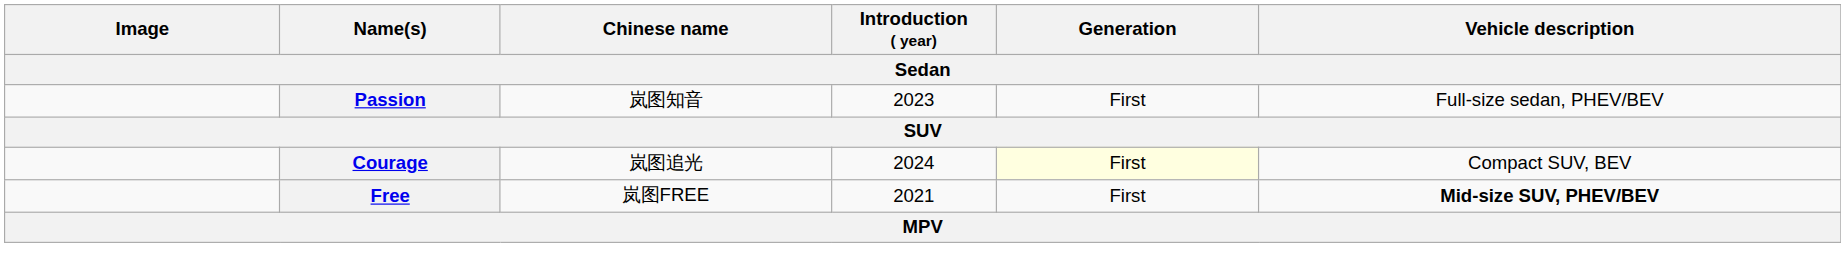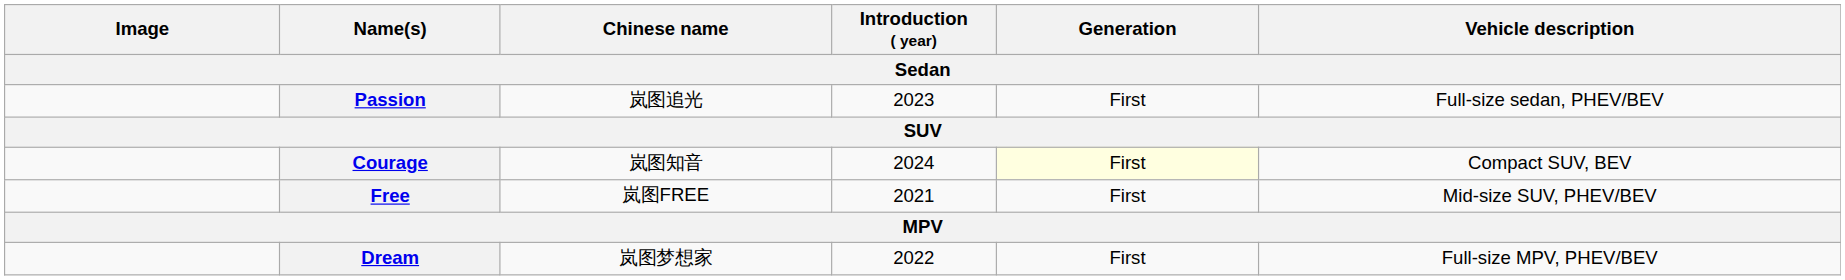Passion | Chinese name: 岚图知音 -> 岚图追光
Courage | Chinese name: 岚图追光 -> 岚图知音
Free | Vehicle description: bold -> normal
+ row: Dream | 岚图梦想家 | 2022 | First | Full-size MPV, PHEV/BEV
